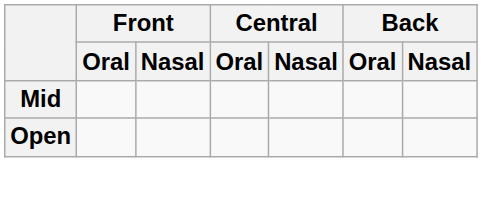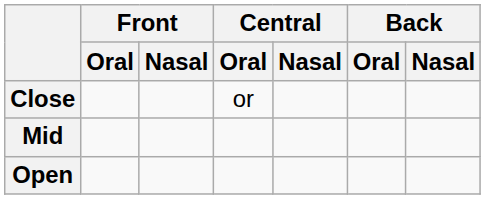+ row: Close | or
